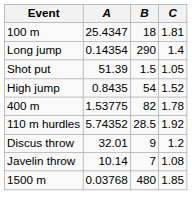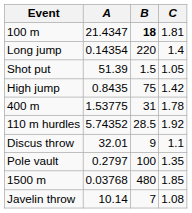100 m | A: 25.4347 -> 21.4347
100 m | B: normal -> bold
Long jump | B: 290 -> 220
High jump | B: 54 -> 75
High jump | C: 1.52 -> 1.42
400 m | B: 82 -> 31
Discus throw | C: 1.2 -> 1.1
+ row: Pole vault | 0.2797 | 100 | 1.35
rows swapped: Javelin throw <-> 1500 m
